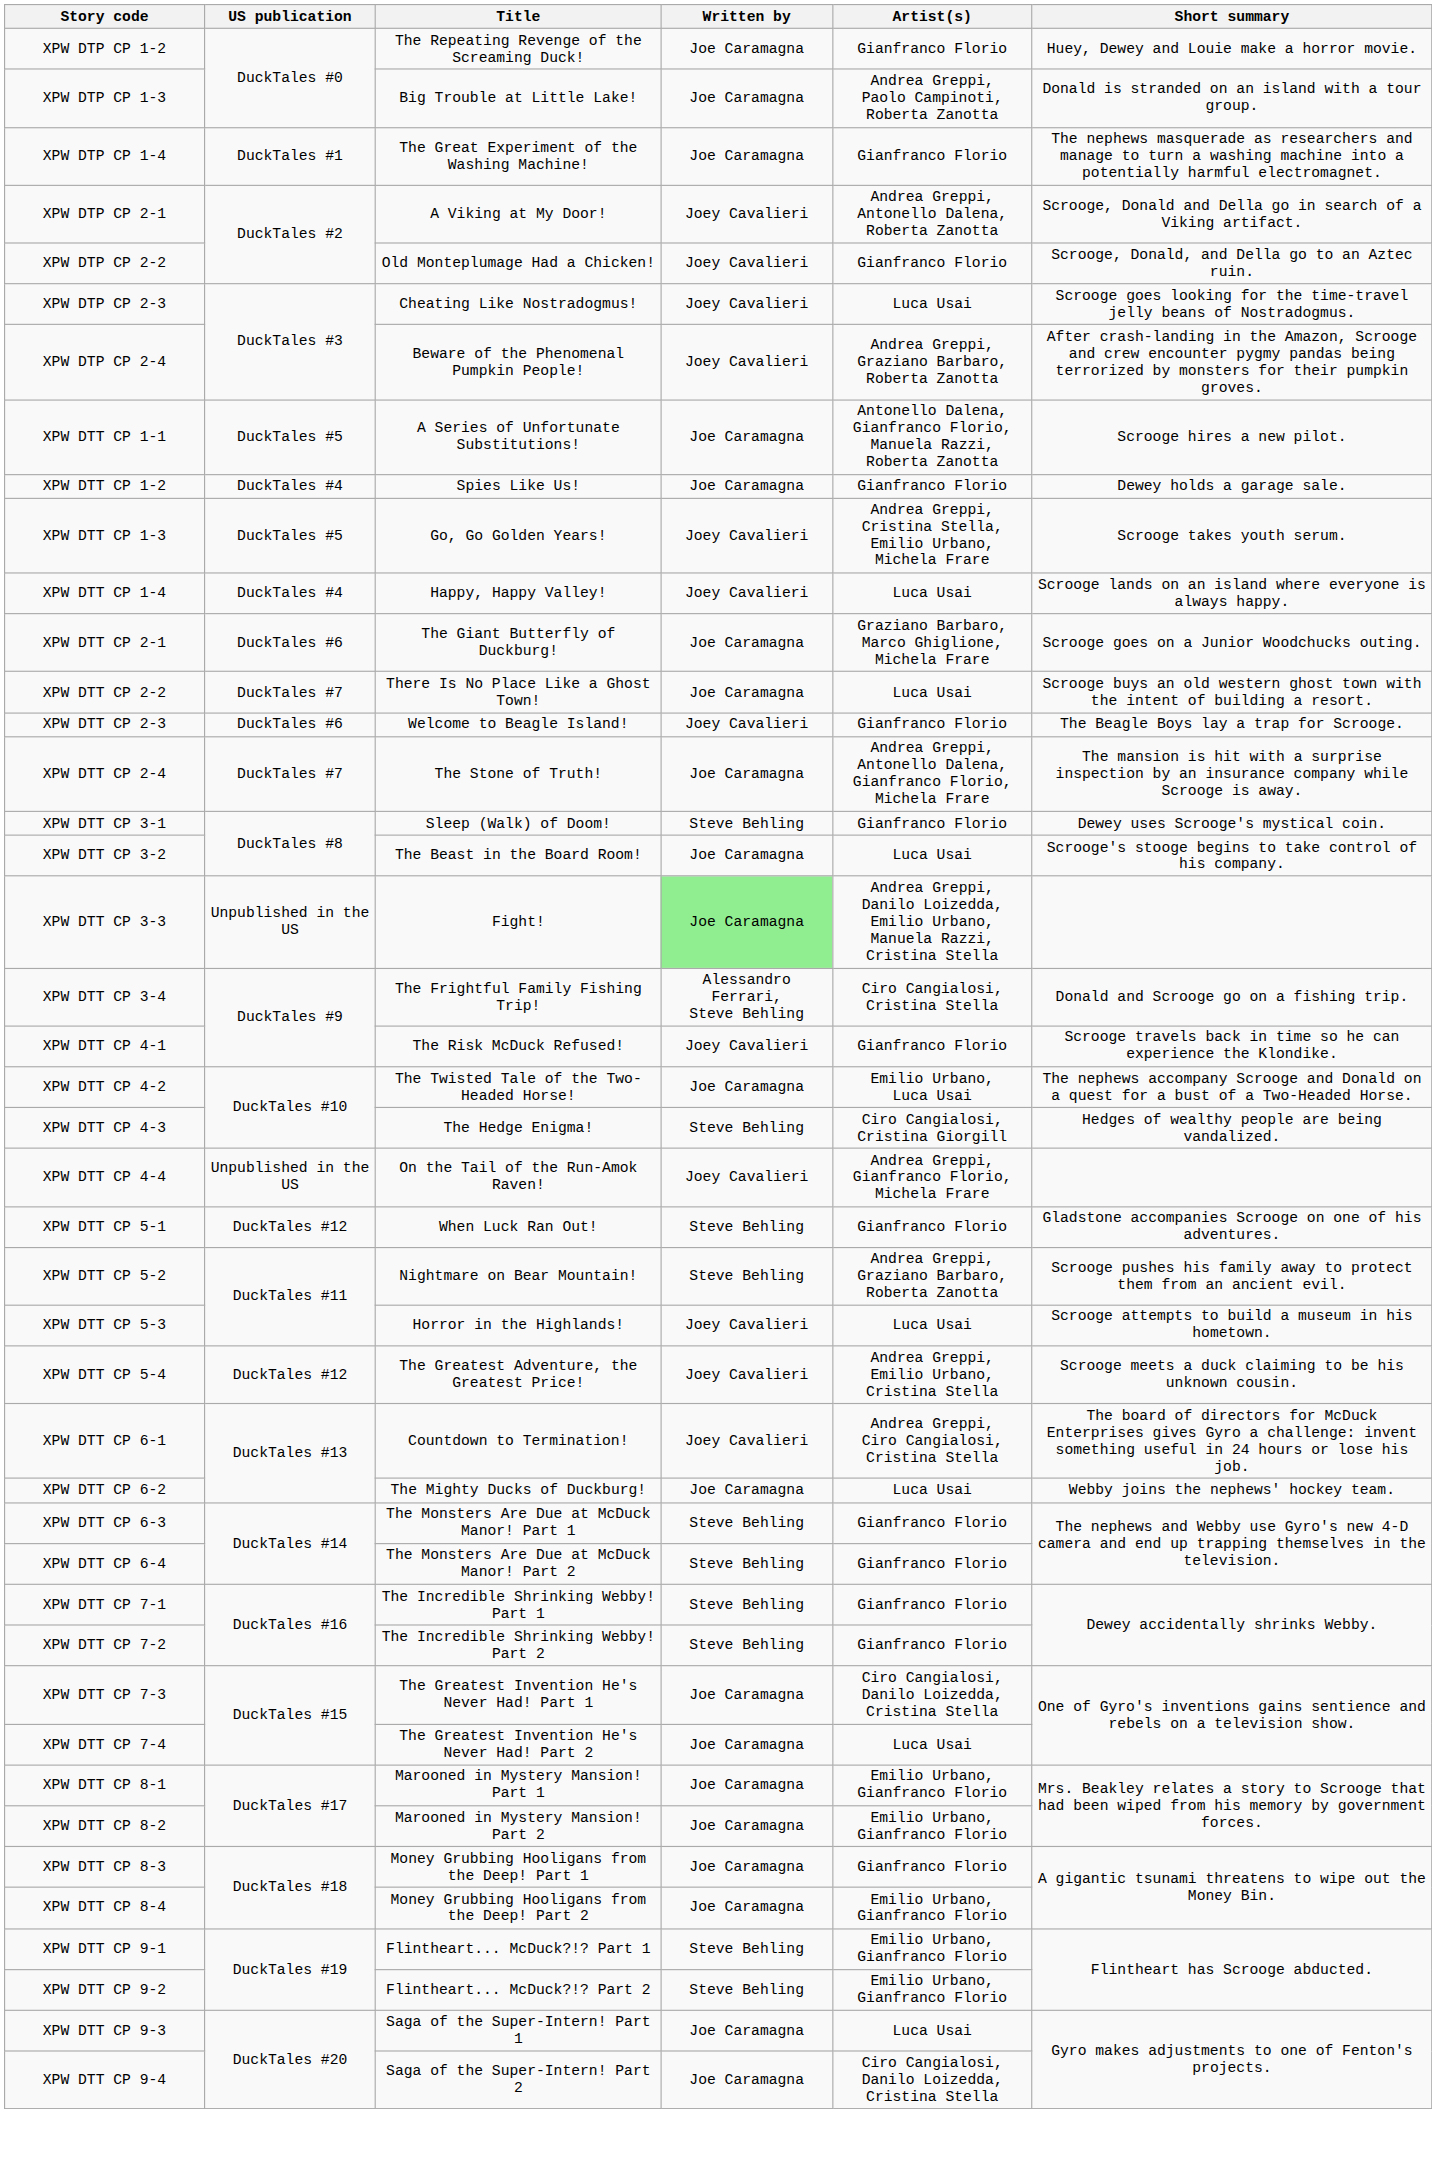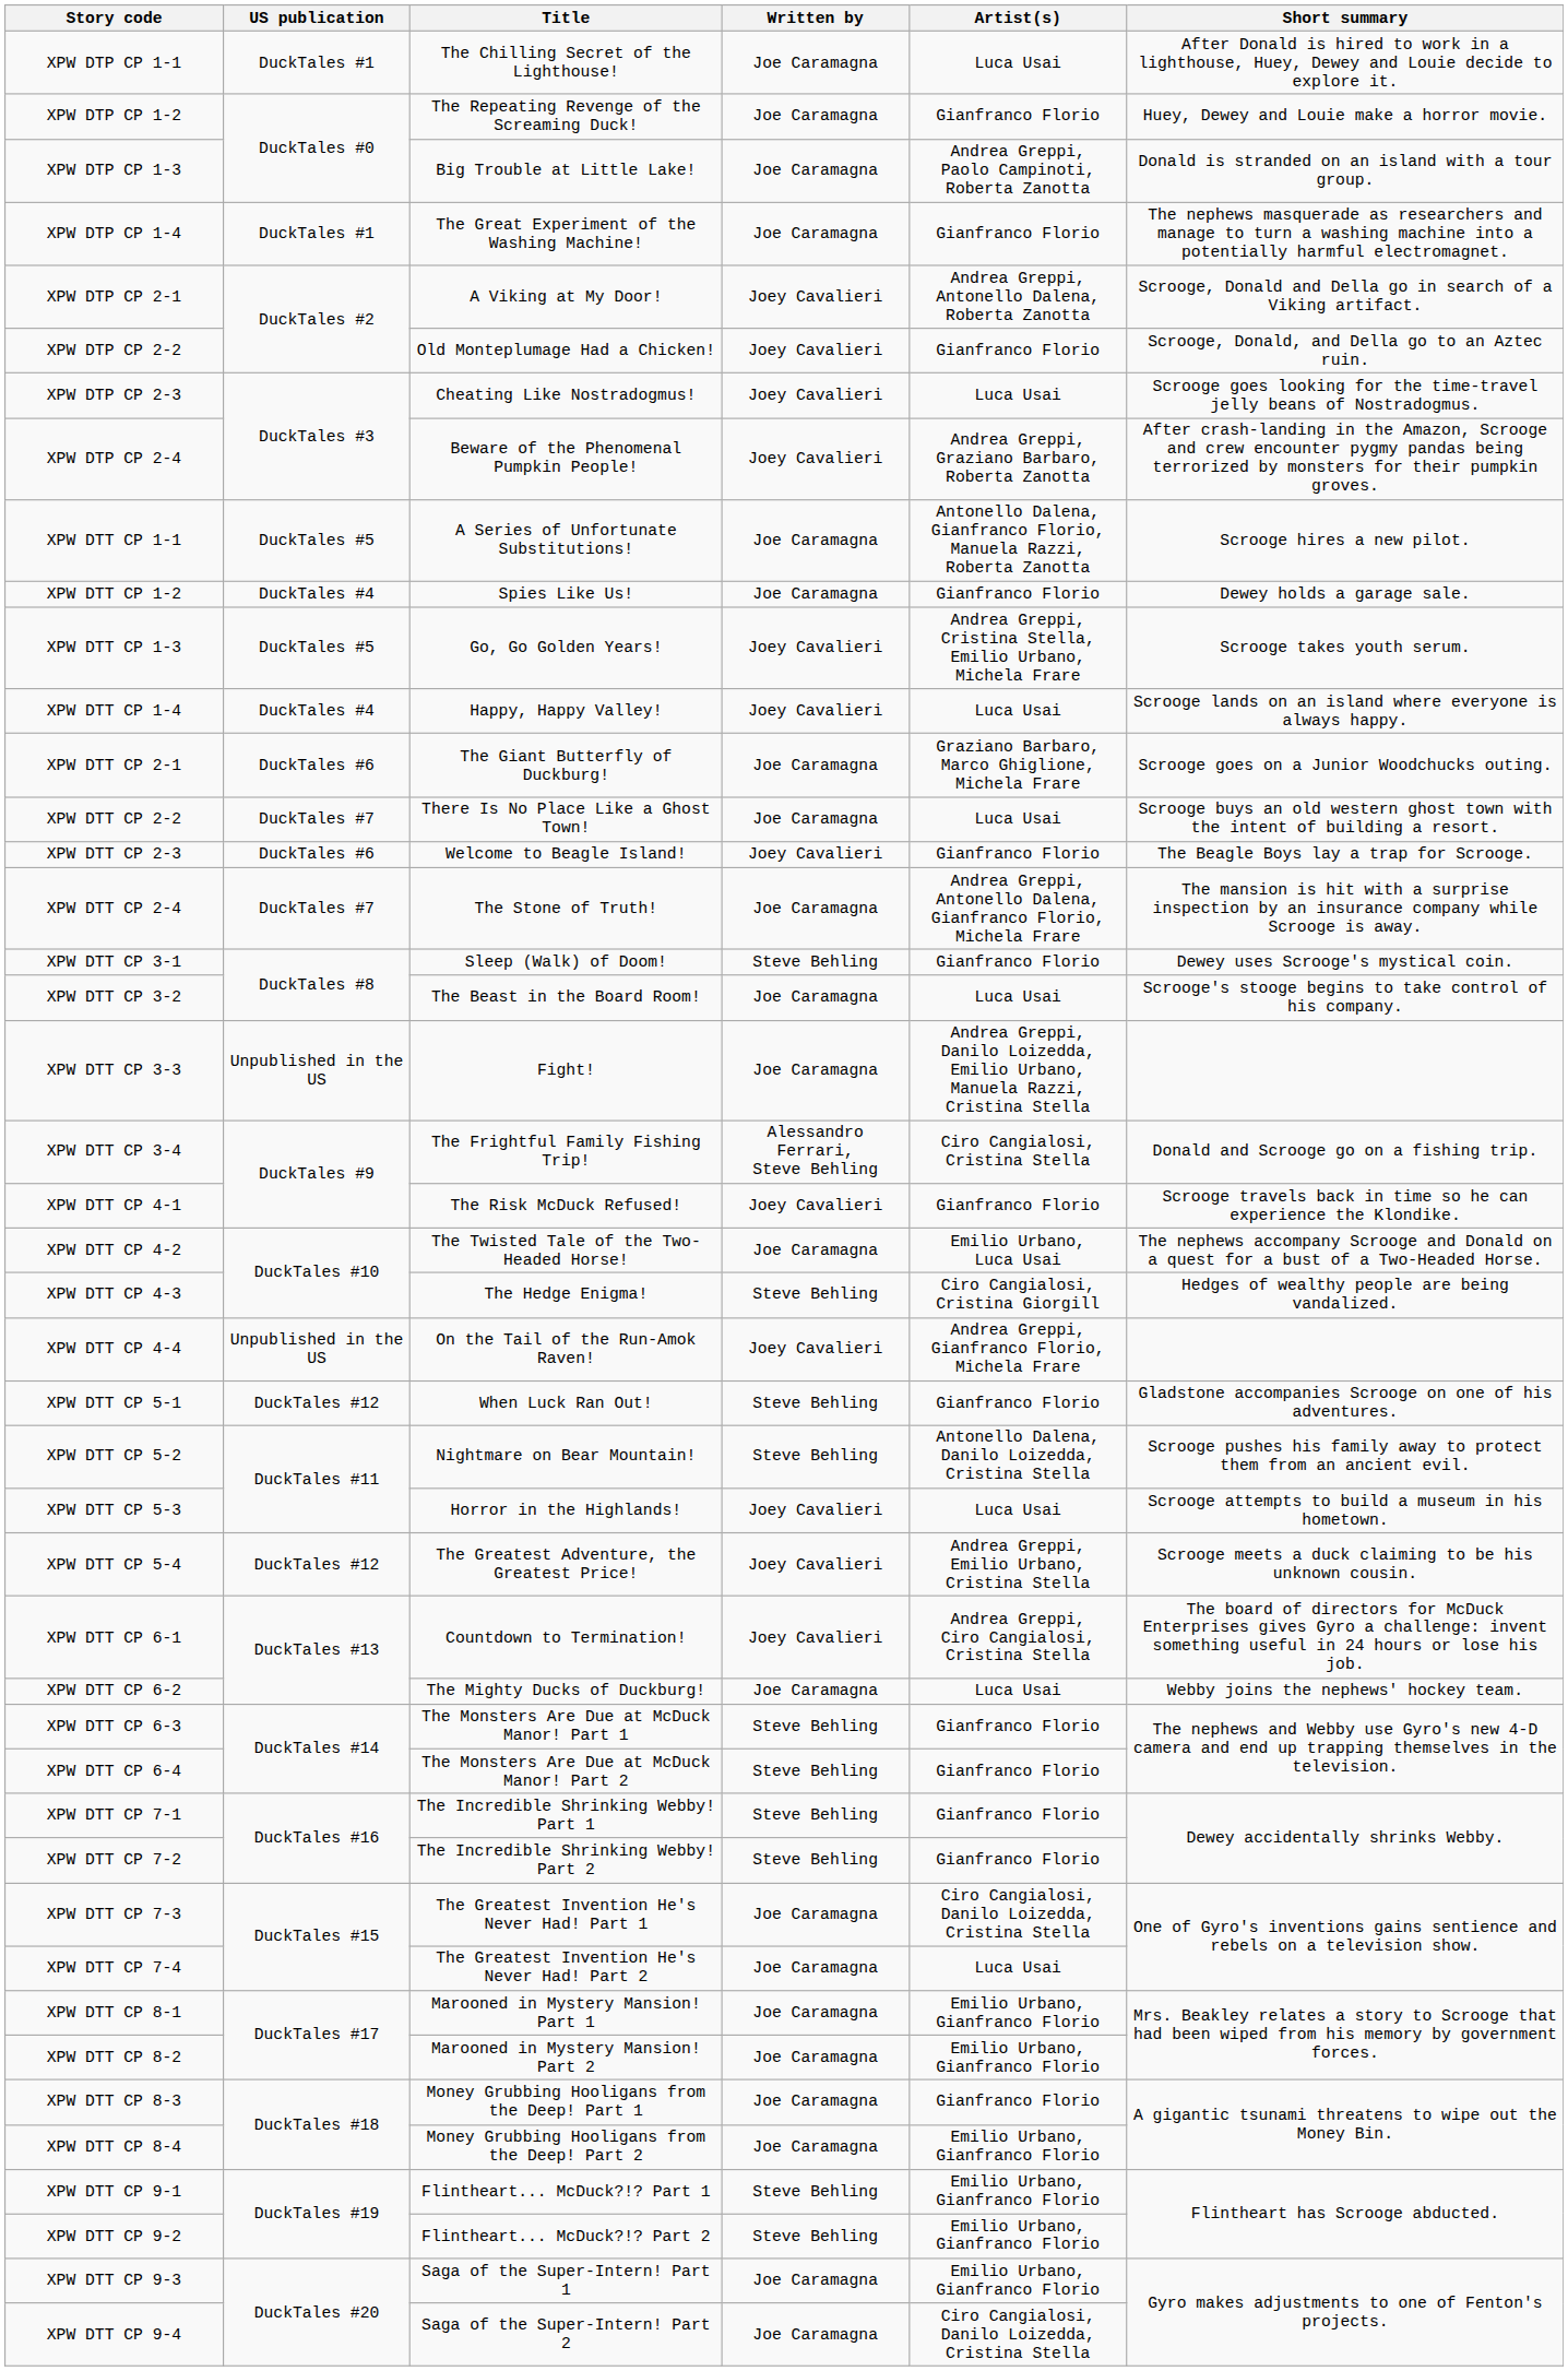+ row: XPW DTP CP 1-1 | DuckTales #1 | The Chilling Secret of the Lighthouse! | Joe Caramagna | Luca Usai | After Donald is hired to work in a lighthouse, Huey, Dewey and Louie decide to explore it.
XPW DTT CP 3-3 | Written by: lightgreen background -> no background
XPW DTT CP 5-2 | Artist(s): Andrea Greppi, Graziano Barbaro, Roberta Zanotta -> Antonello Dalena, Danilo Loizedda, Cristina Stella
XPW DTT CP 9-3 | Artist(s): Luca Usai -> Emilio Urbano, Gianfranco Florio
